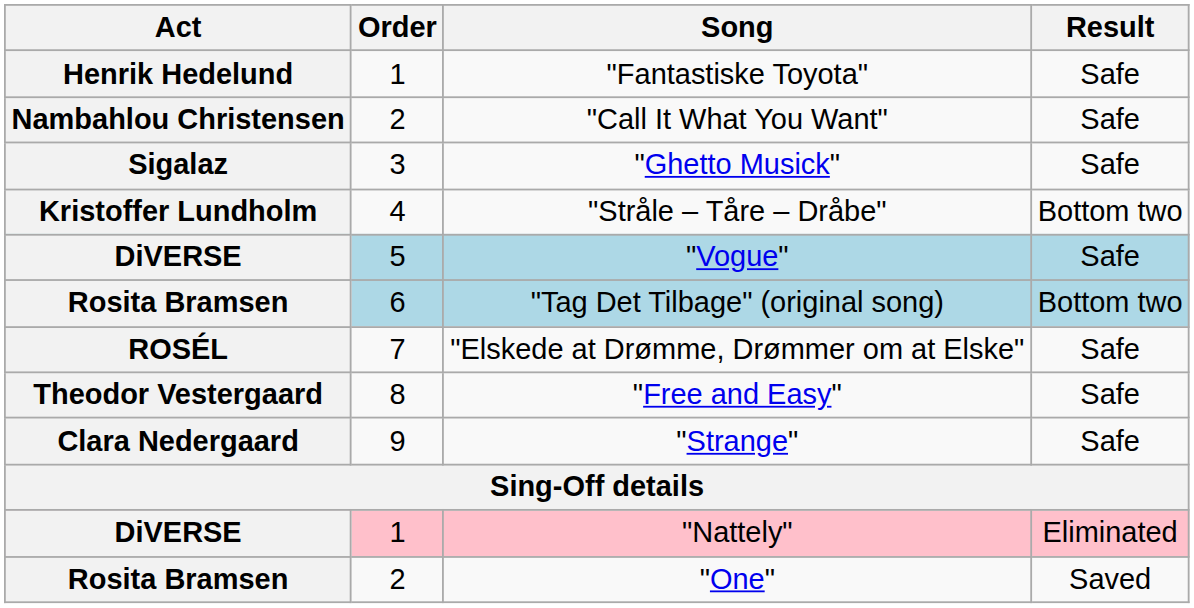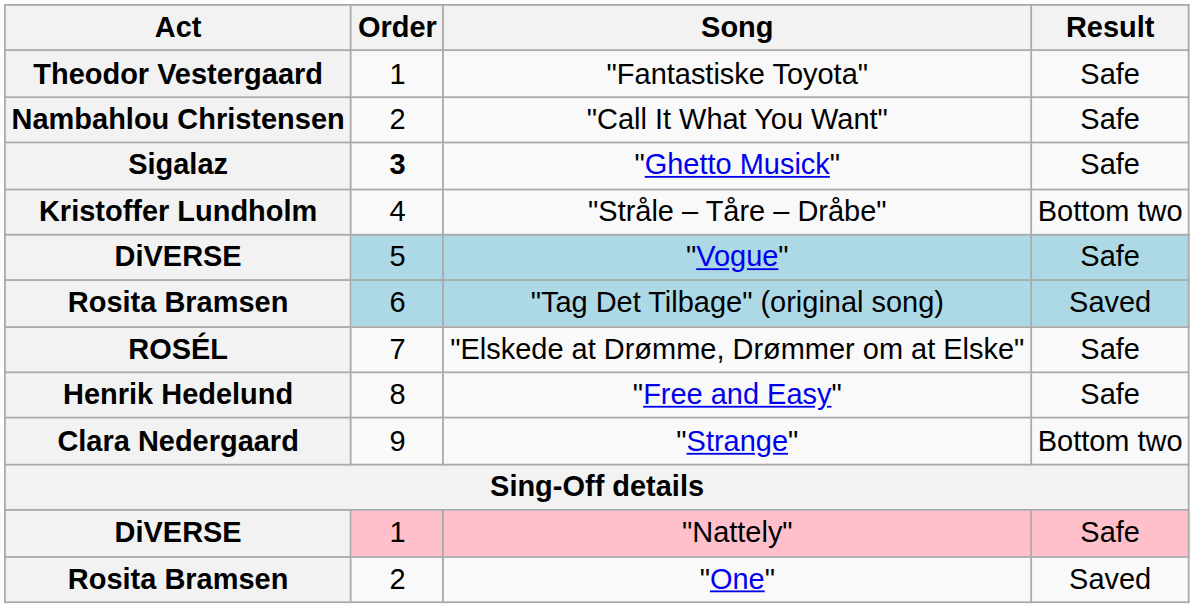"Fantastiske Toyota" | Act: Henrik Hedelund -> Theodor Vestergaard
"Ghetto Musick" | Order: normal -> bold
"Tag Det Tilbage" (original song) | Result: Bottom two -> Saved
"Free and Easy" | Act: Theodor Vestergaard -> Henrik Hedelund
"Strange" | Result: Safe -> Bottom two
"Nattely" | Result: Eliminated -> Safe
